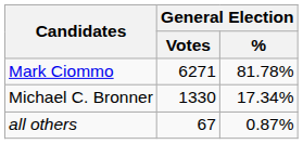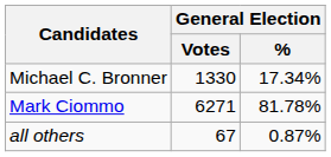rows swapped: Mark Ciommo <-> Michael C. Bronner
